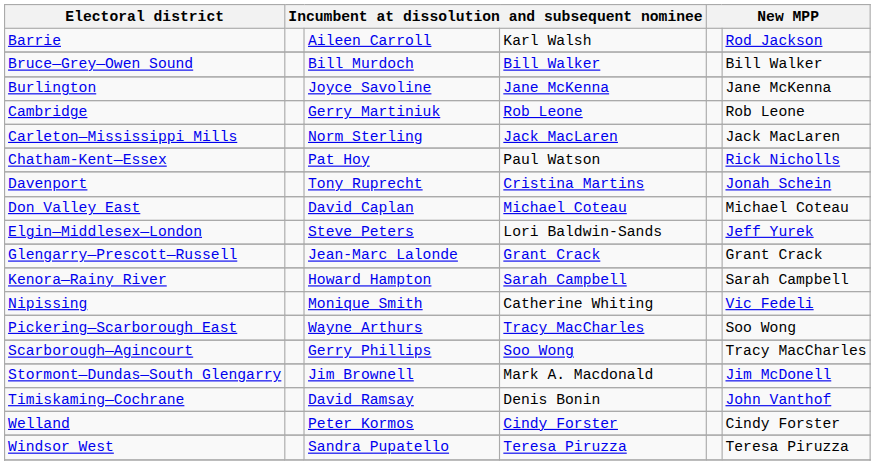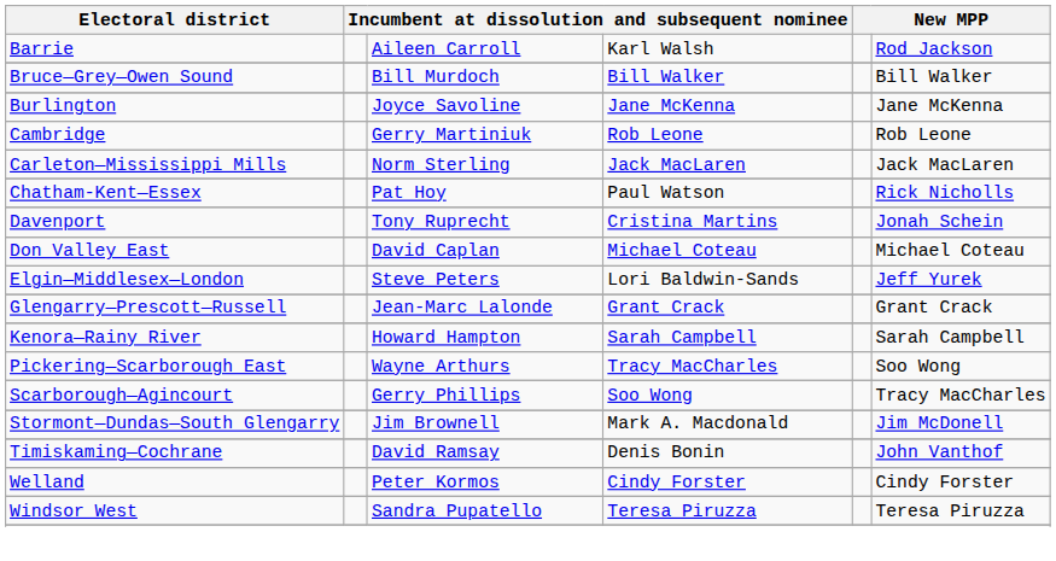- row: Nipissing | Monique Smith | Catherine Whiting | Vic Fedeli
